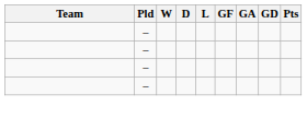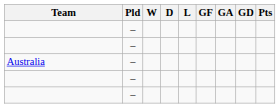+ row: Australia | –
